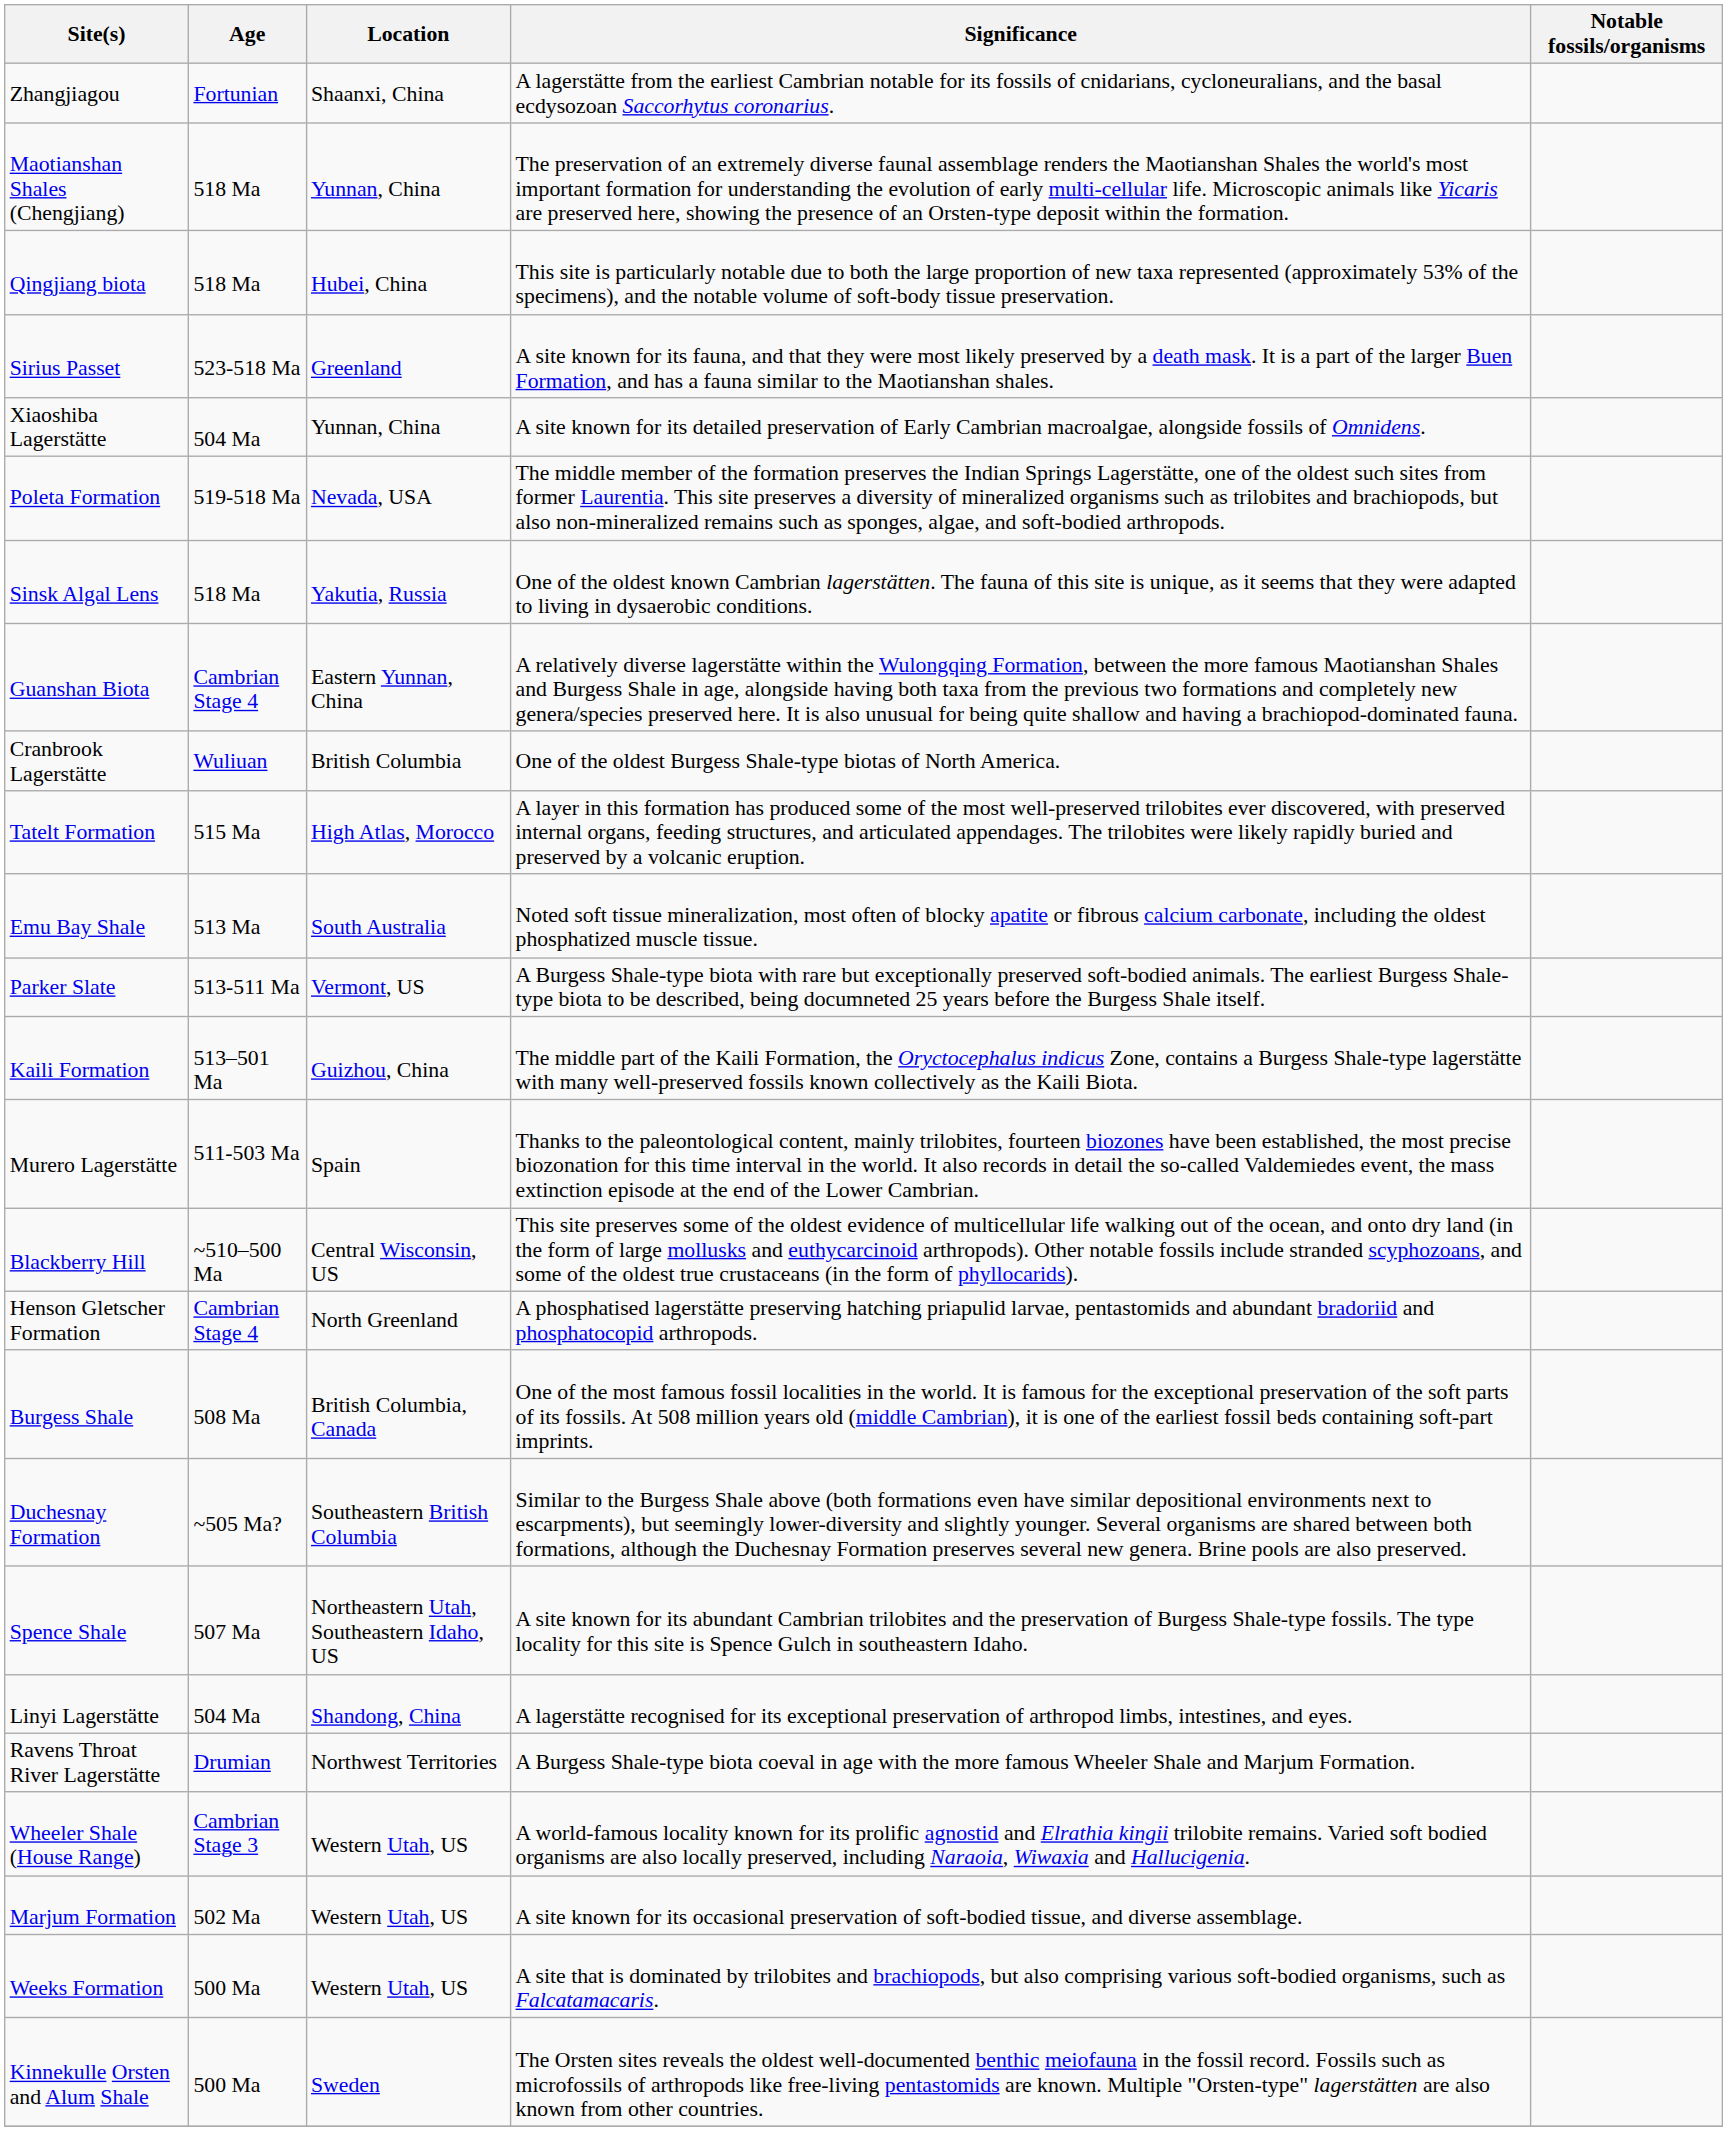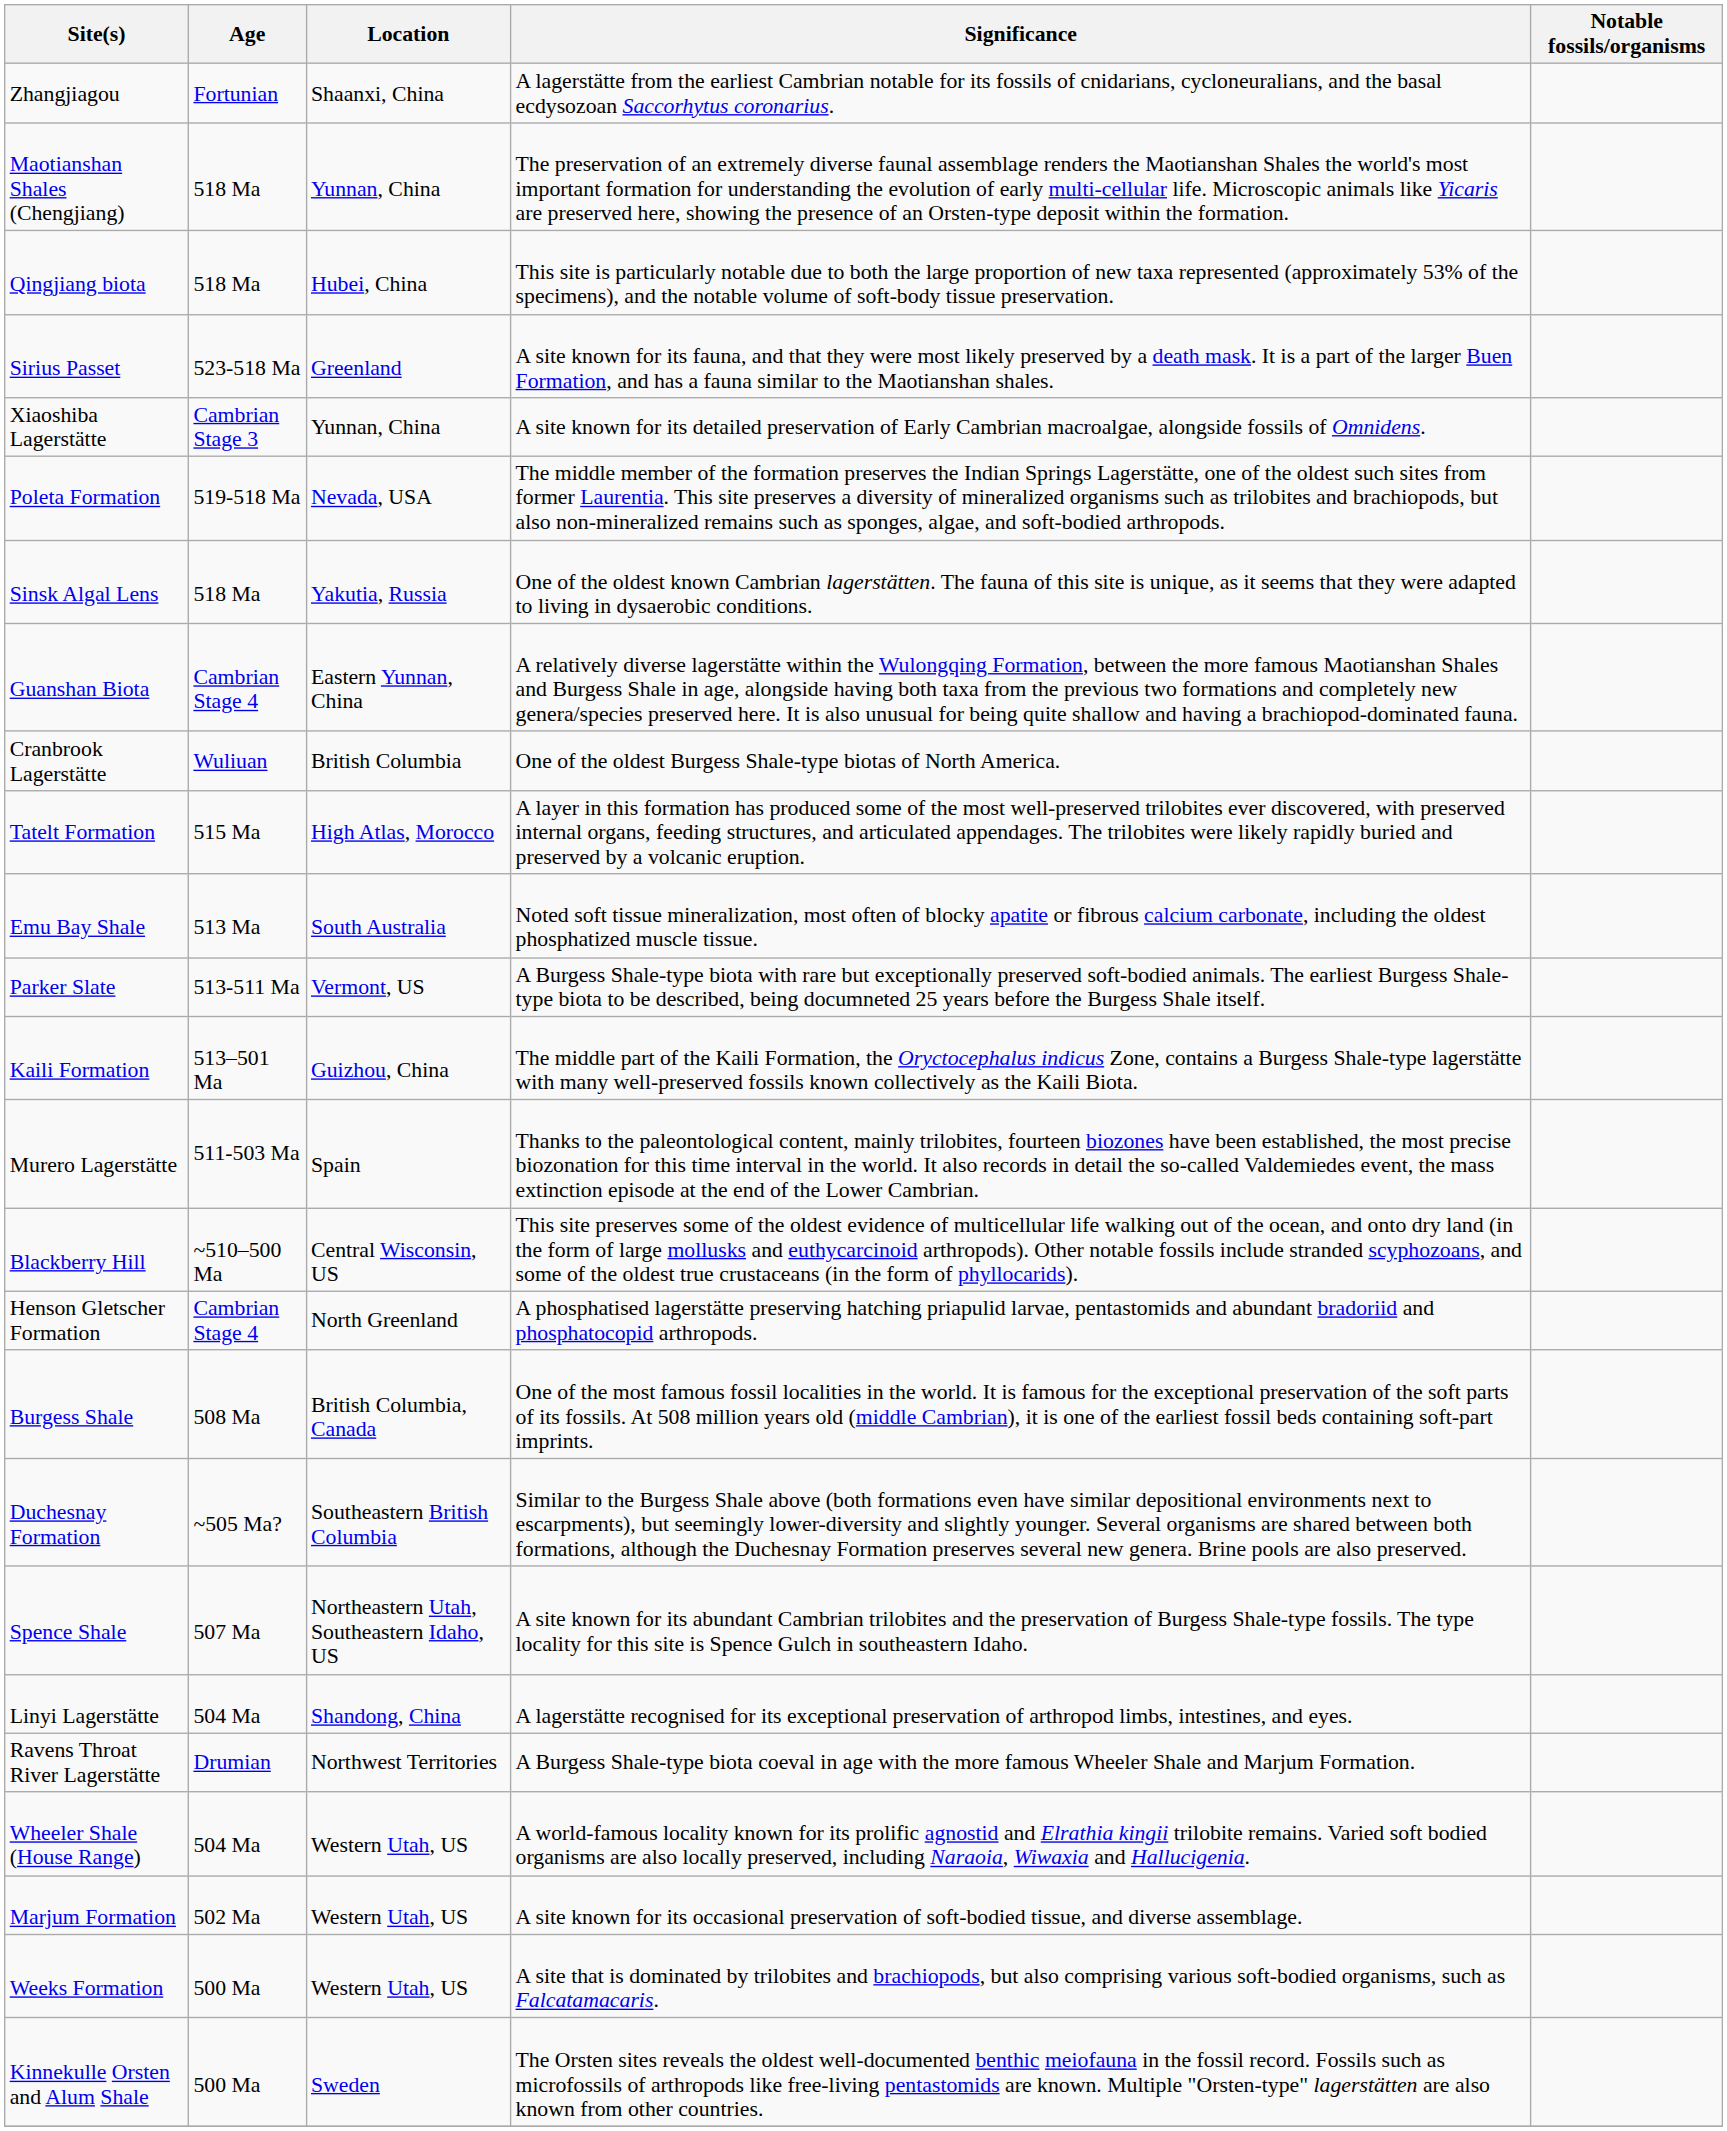Xiaoshiba Lagerstätte | Age: 504 Ma -> Cambrian Stage 3
Wheeler Shale (House Range) | Age: Cambrian Stage 3 -> 504 Ma
